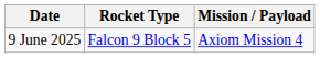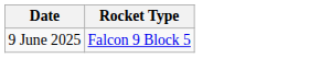- column: Mission / Payload | Axiom Mission 4
